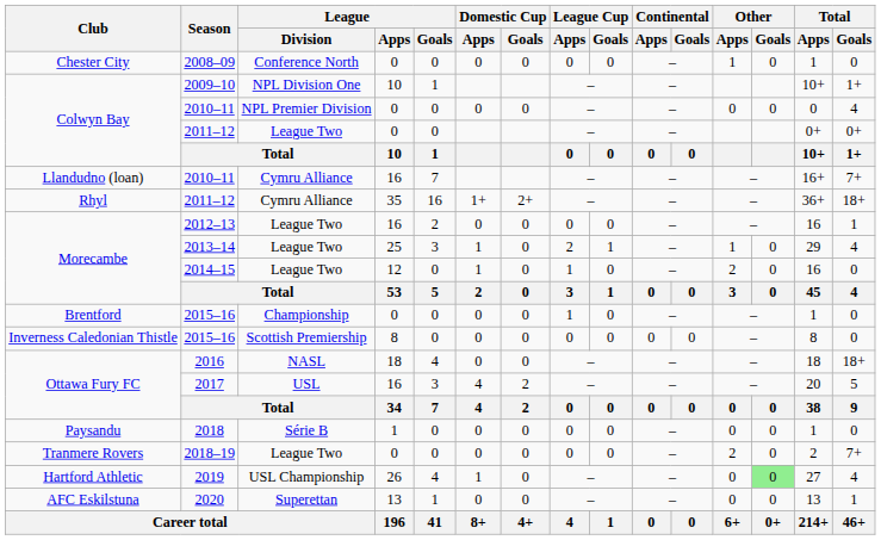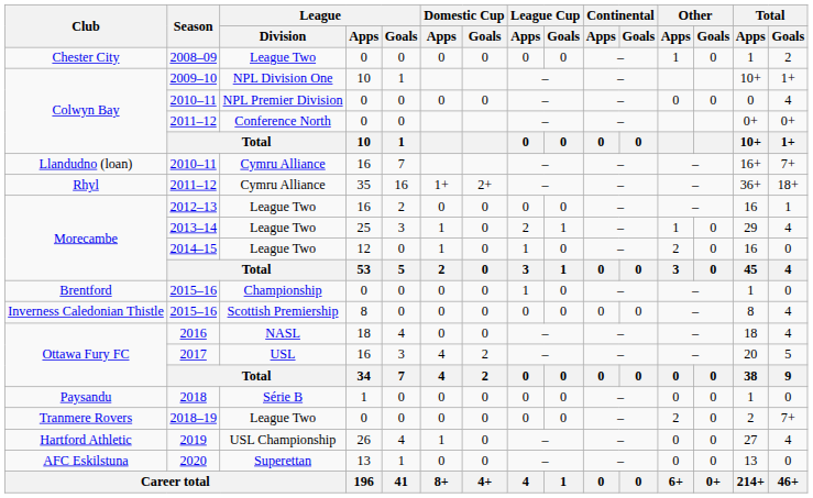2008–09 | League / Division: Conference North -> League Two
2008–09 | Total / Goals: 0 -> 2
Colwyn Bay / 2011–12 | League / Division: League Two -> Conference North
Inverness Caledonian Thistle / 2015–16 | Total / Goals: 0 -> 4
2016 | Total / Goals: 18+ -> 4
2019 | Other / Goals: lightgreen background -> no background
2020 | Total / Goals: 1 -> 0
